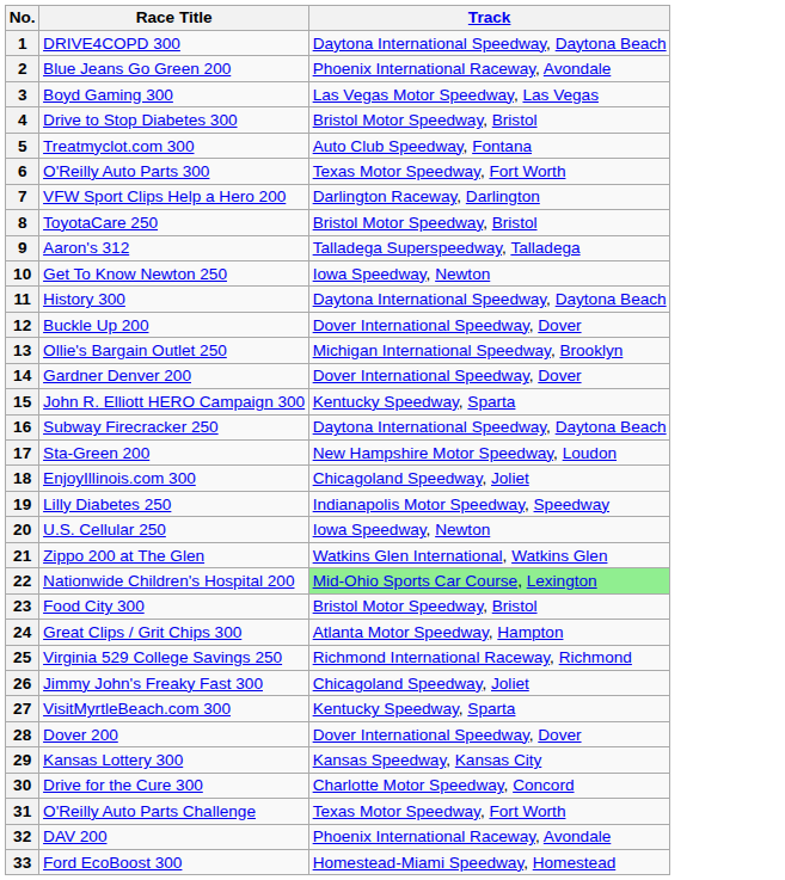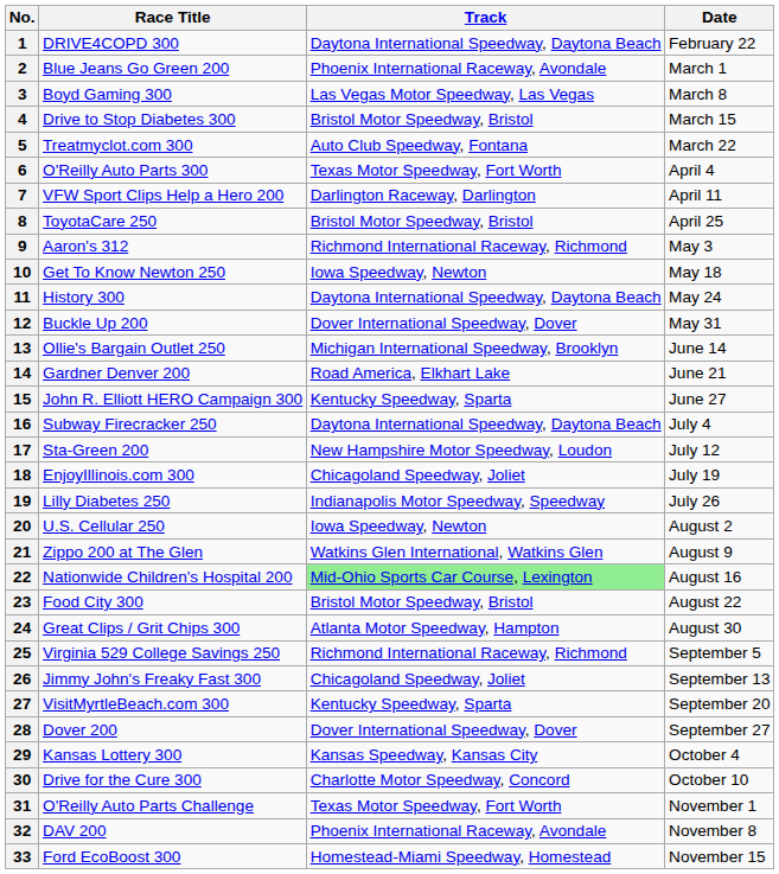+ column: Date | February 22 | March 1 | March 8 | March 15 | March 22 | April 4 | April 11 | April 25 | May 3 | May 18 | May 24 | May 31 | June 14 | June 21 | June 27 | July 4 | July 12 | July 19 | July 26 | August 2 | August 9 | August 16 | August 22 | August 30 | September 5 | September 13 | September 20 | September 27 | October 4 | October 10 | November 1 | November 8 | November 15
9 | Track: Talladega Superspeedway, Talladega -> Richmond International Raceway, Richmond
14 | Track: Dover International Speedway, Dover -> Road America, Elkhart Lake
